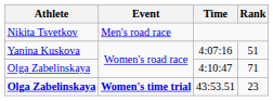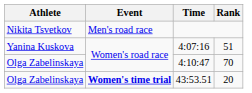4:10:47 | Rank: 71 -> 70
43:53.51 | Athlete: bold -> normal
43:53.51 | Rank: 23 -> 20
